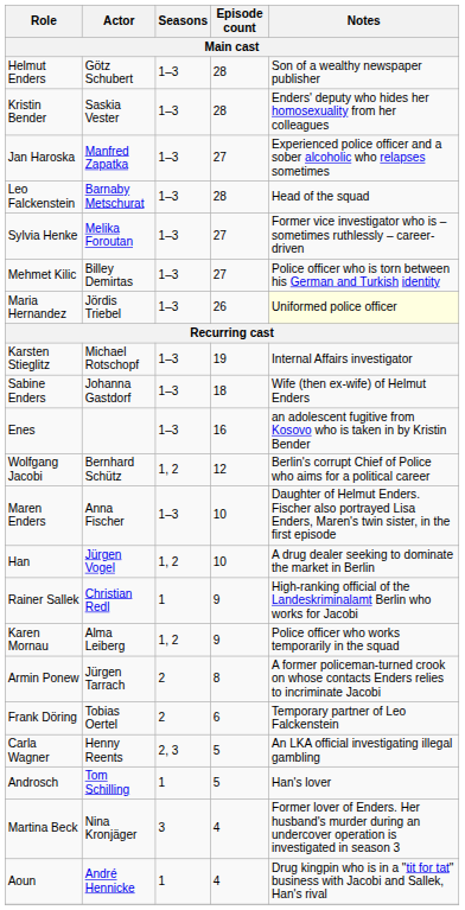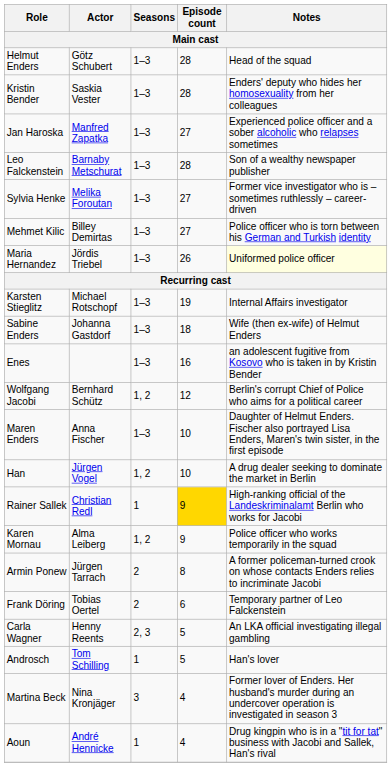Helmut Enders | Notes: Son of a wealthy newspaper publisher -> Head of the squad
Leo Falckenstein | Notes: Head of the squad -> Son of a wealthy newspaper publisher
Rainer Sallek | Episode count: no background -> gold background
